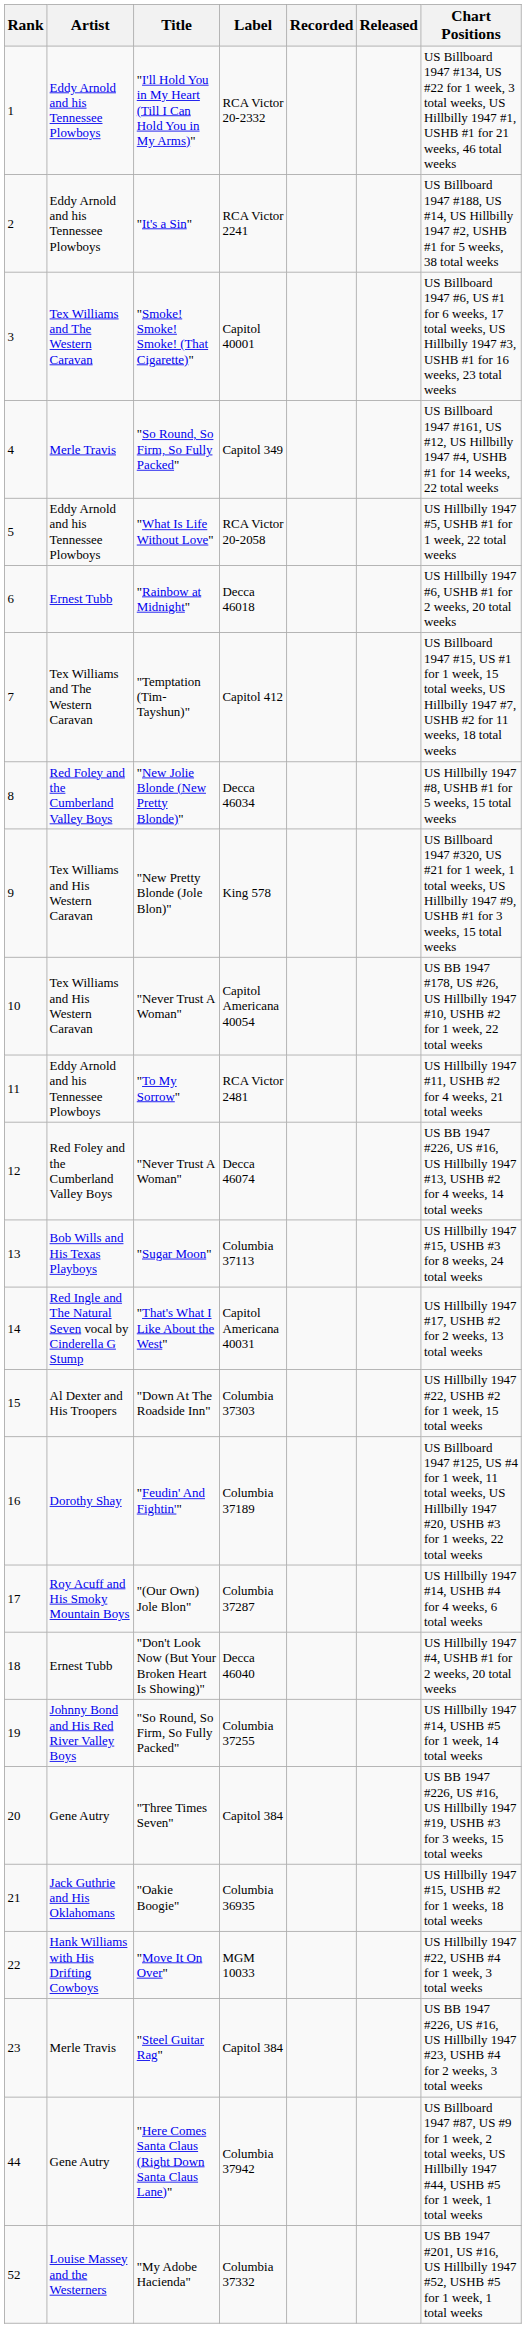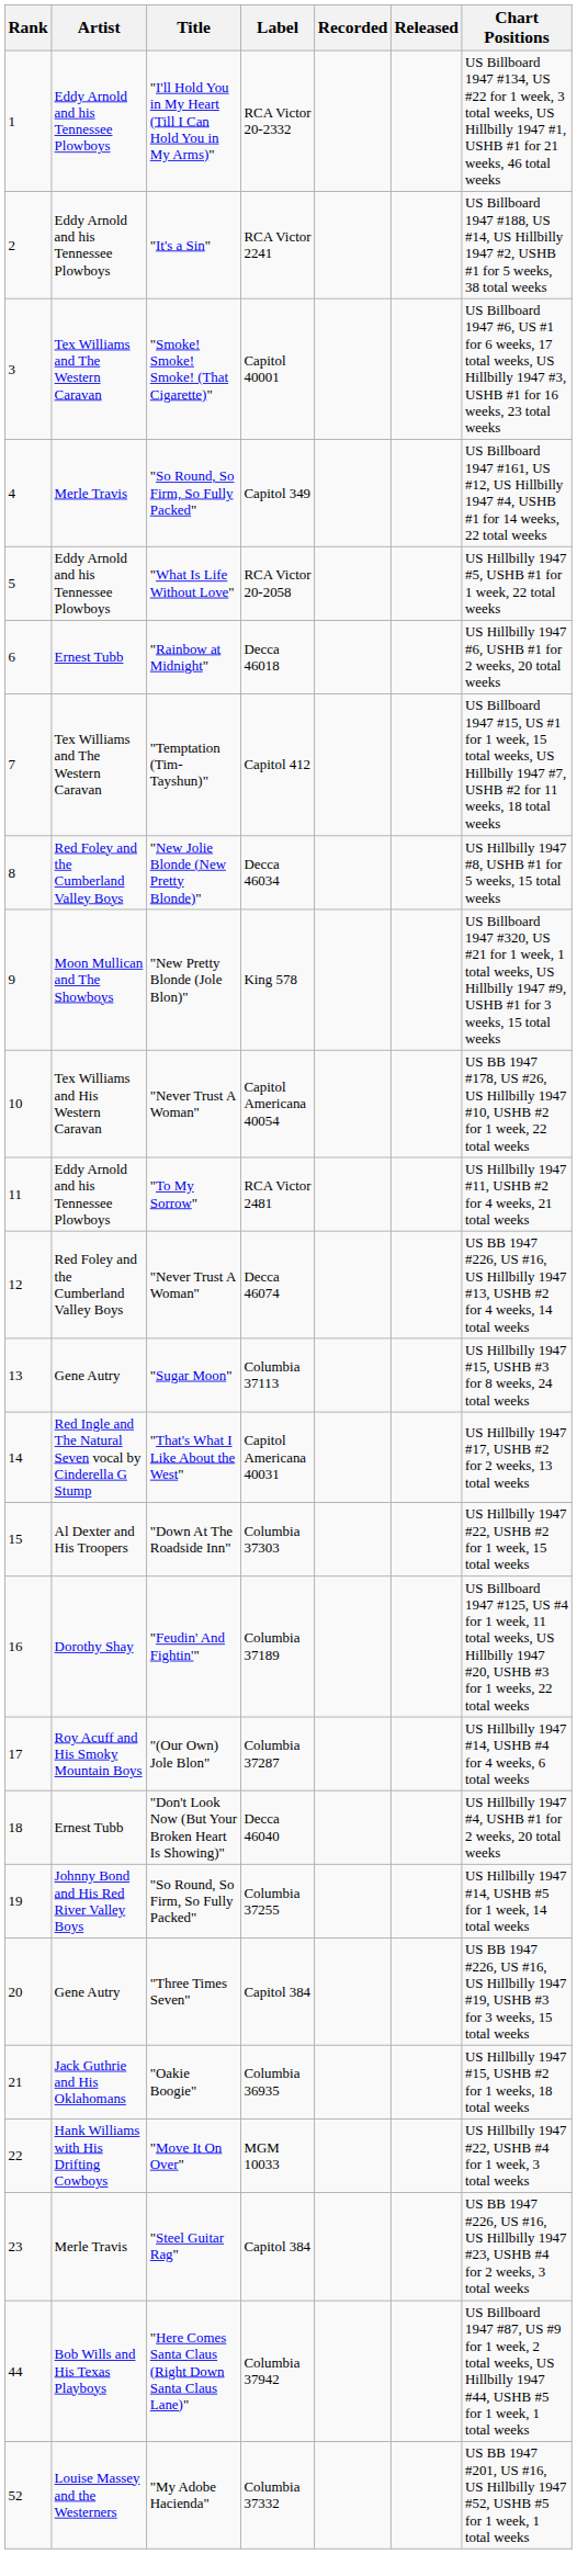King 578 | Artist: Tex Williams and His Western Caravan -> Moon Mullican and The Showboys
Columbia 37113 | Artist: Bob Wills and His Texas Playboys -> Gene Autry
Columbia 37942 | Artist: Gene Autry -> Bob Wills and His Texas Playboys
